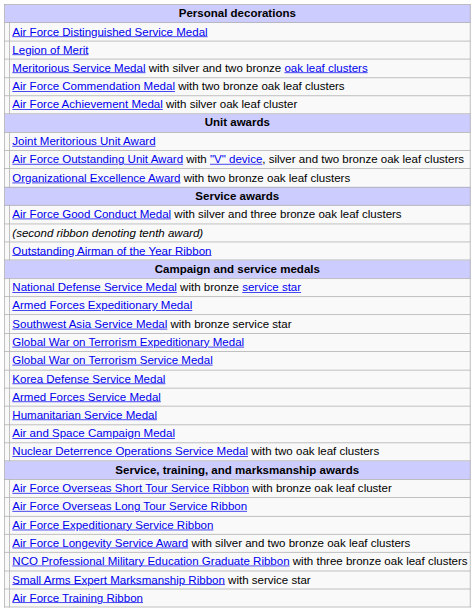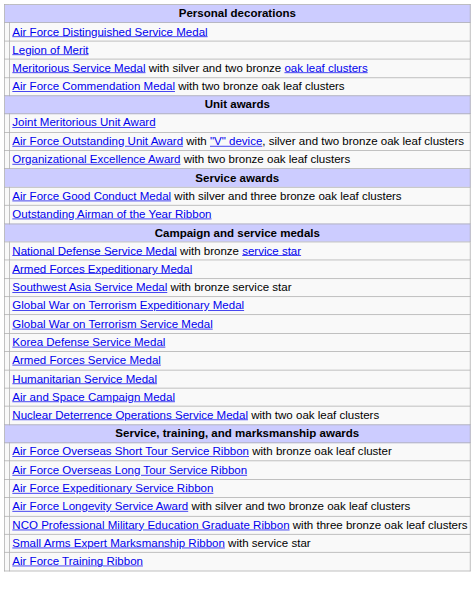- row: Air Force Achievement Medal with silver oak leaf cluster
- row: (second ribbon denoting tenth award)
